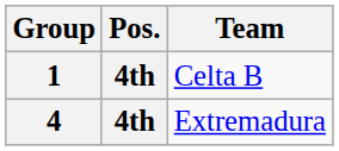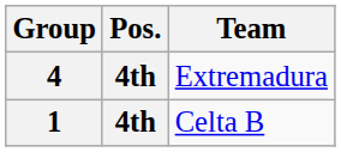rows swapped: 1 <-> 4
